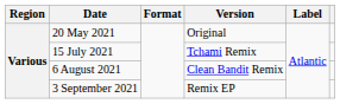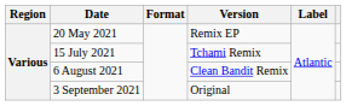20 May 2021 | Version: Original -> Remix EP
3 September 2021 | Version: Remix EP -> Original
